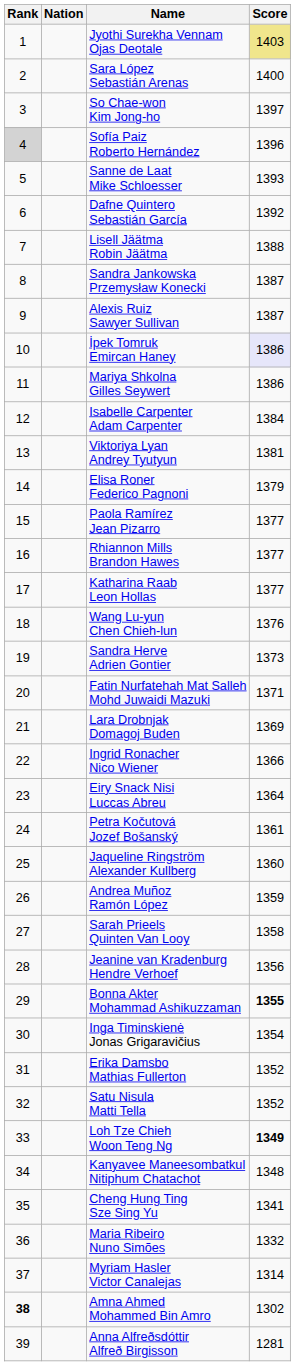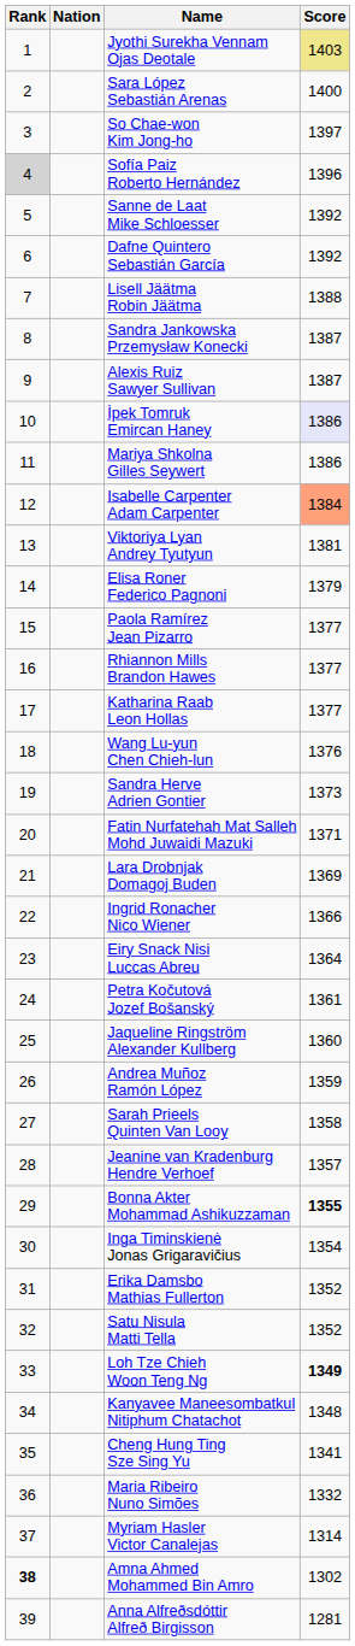Sanne de Laat Mike Schloesser | Score: 1393 -> 1392
Isabelle Carpenter Adam Carpenter | Score: no background -> lightsalmon background
Jeanine van Kradenburg Hendre Verhoef | Score: 1356 -> 1357
